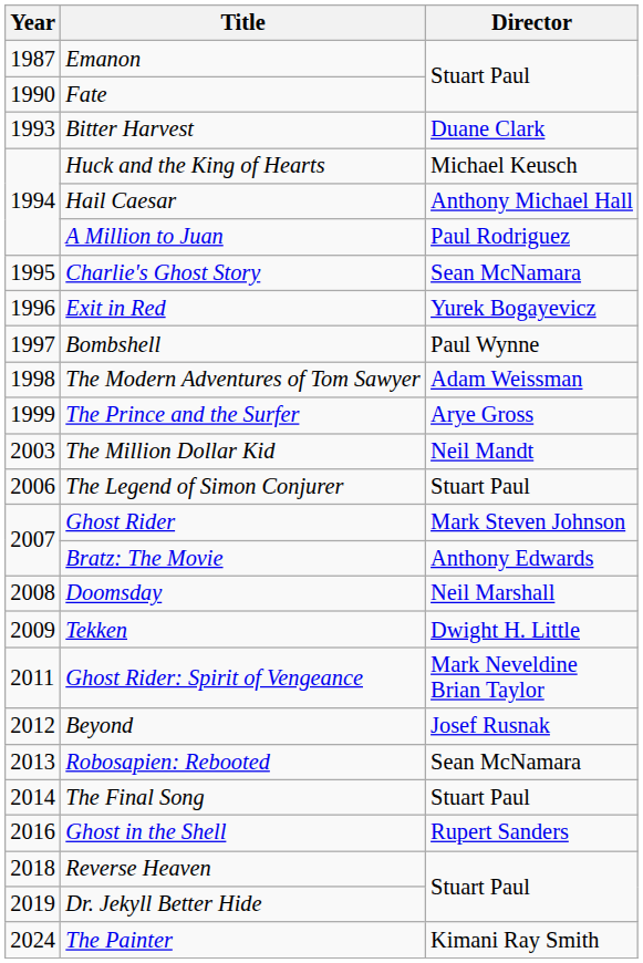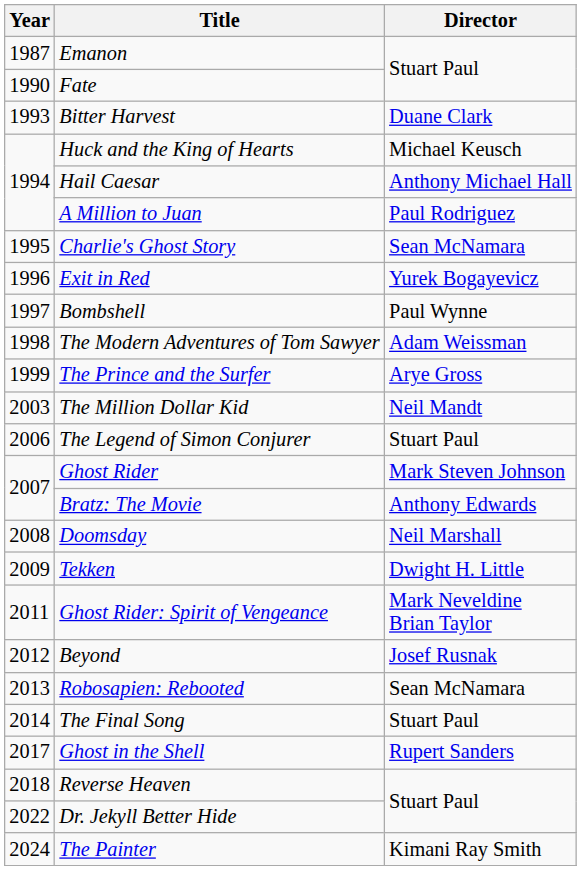Ghost in the Shell | Year: 2016 -> 2017
Dr. Jekyll Better Hide | Year: 2019 -> 2022
